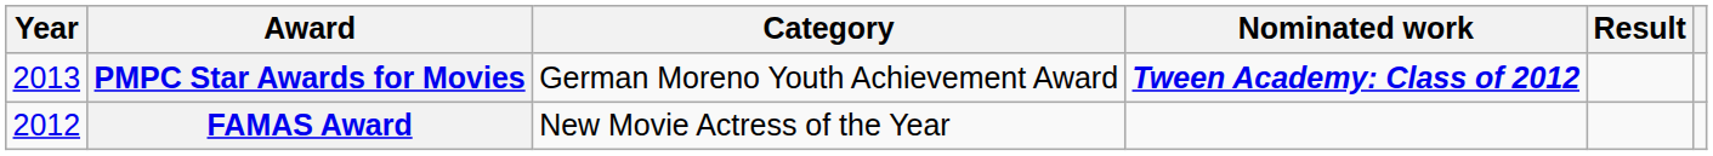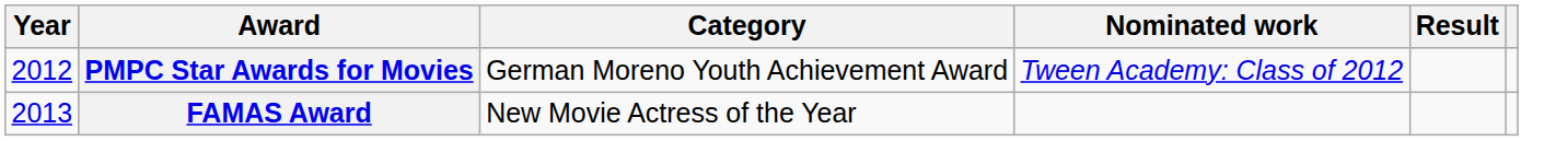PMPC Star Awards for Movies | Year: 2013 -> 2012
PMPC Star Awards for Movies | Nominated work: bold -> normal
FAMAS Award | Year: 2012 -> 2013
